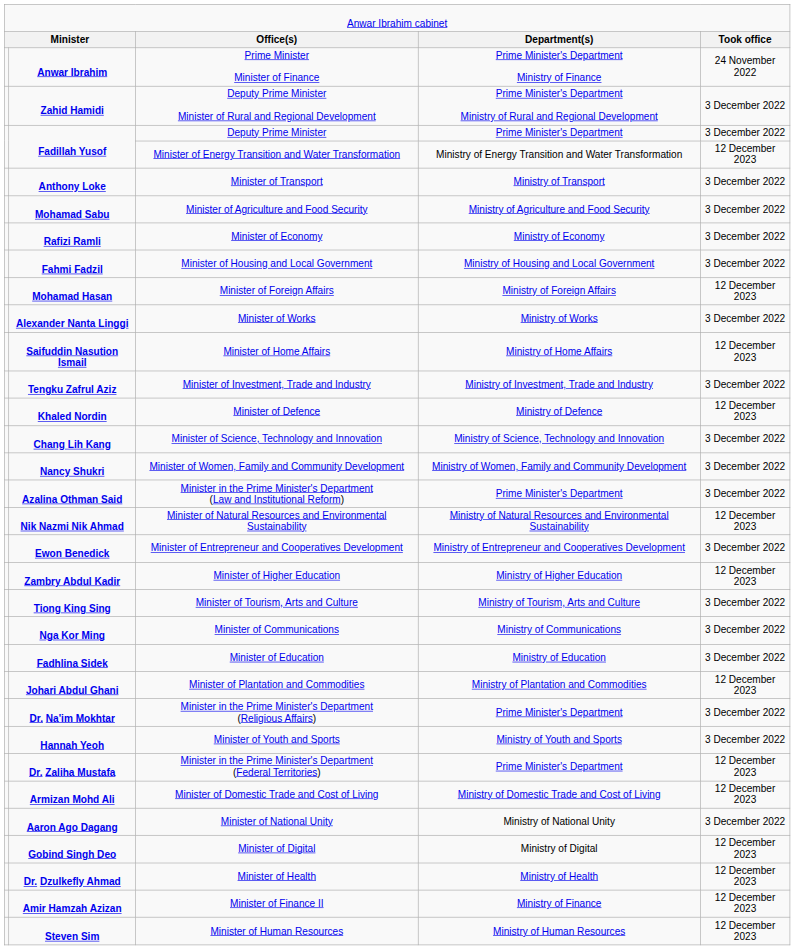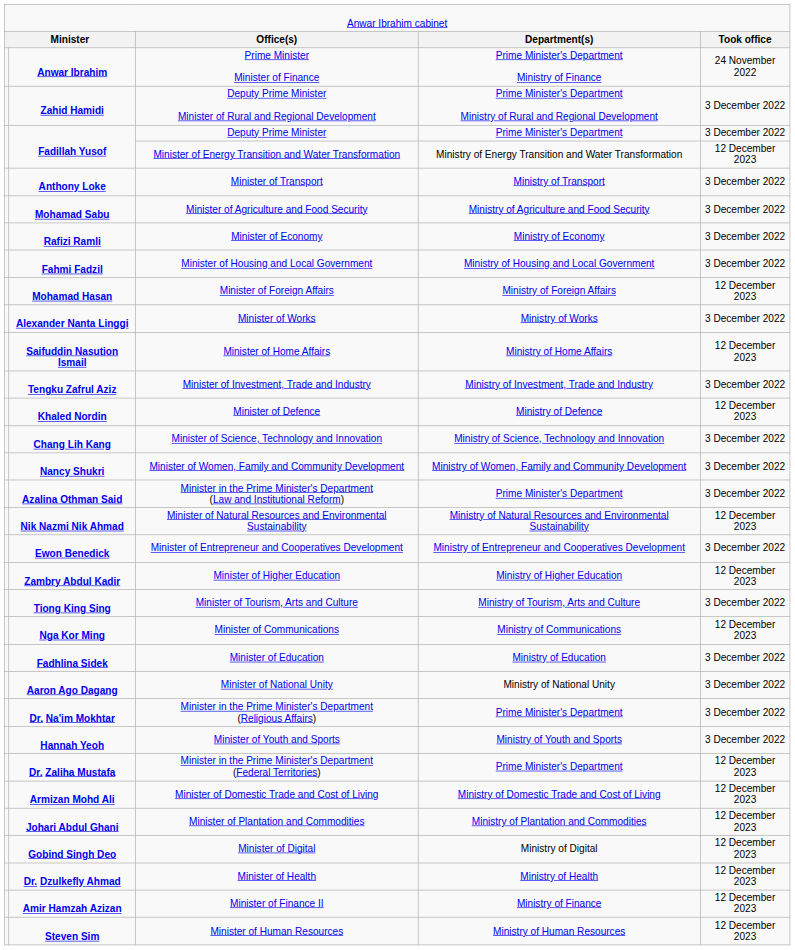Minister of Communications | column 5: 3 December 2022 -> 12 December 2023
rows swapped: Minister of National Unity <-> Minister of Plantation and Commodities
